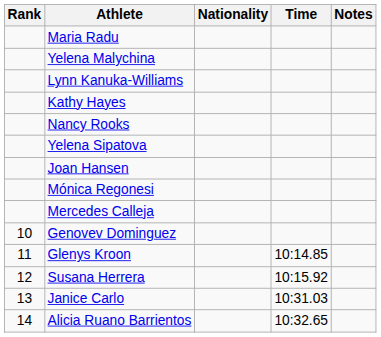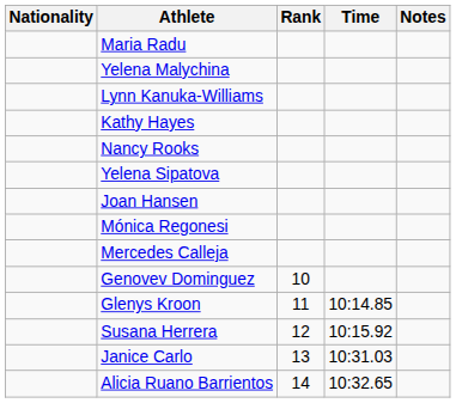columns swapped: Rank <-> Nationality
